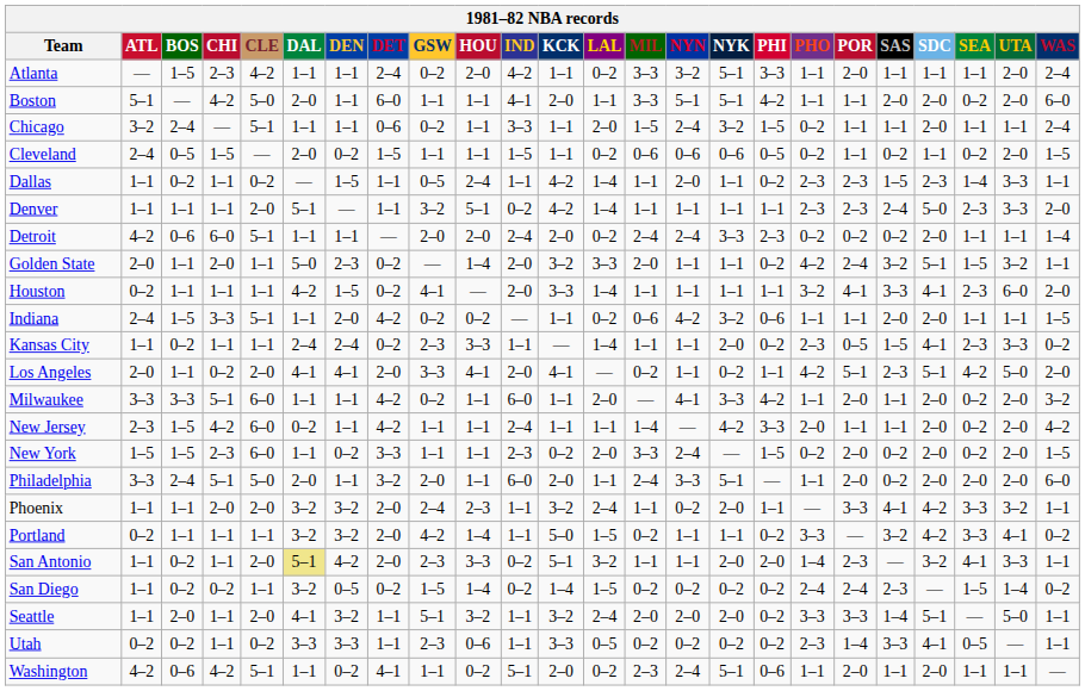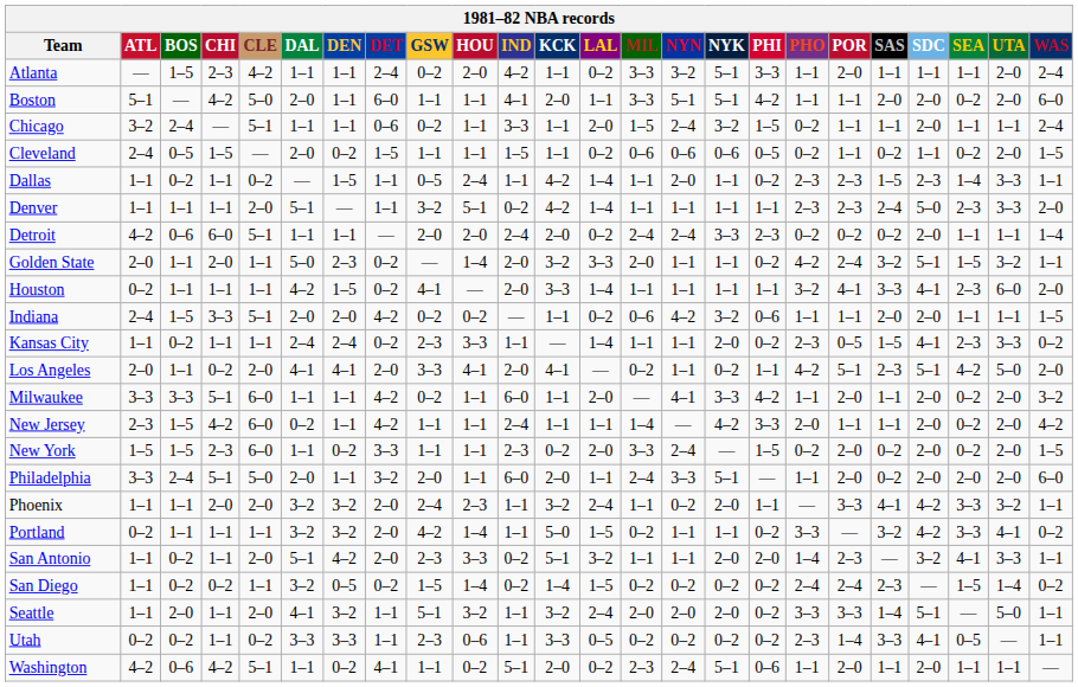Indiana | DAL: 1–1 -> 2–0
San Antonio | DAL: khaki background -> no background
